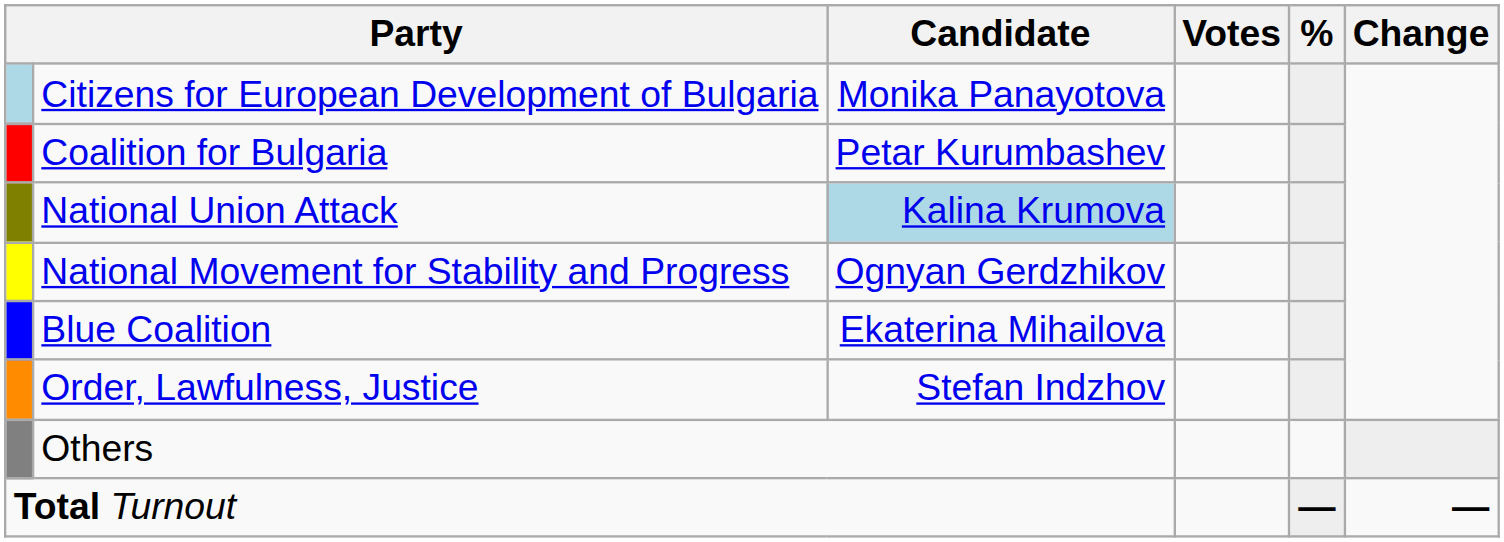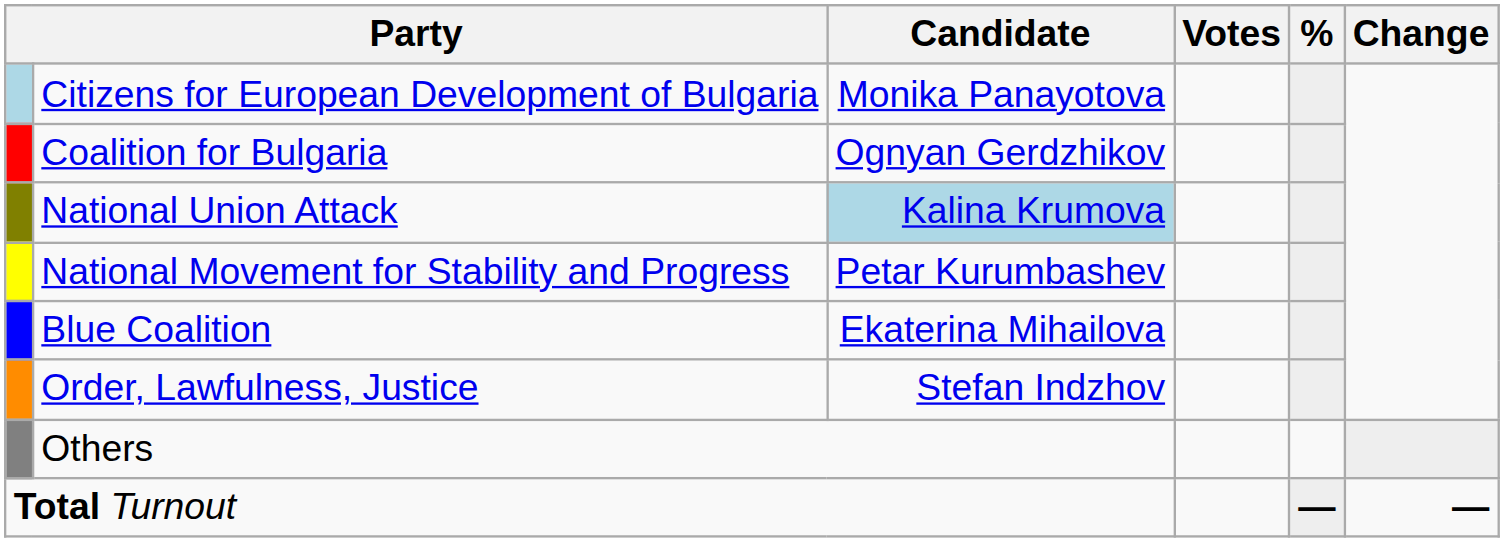Coalition for Bulgaria | Candidate: Petar Kurumbashev -> Ognyan Gerdzhikov
National Movement for Stability and Progress | Candidate: Ognyan Gerdzhikov -> Petar Kurumbashev
